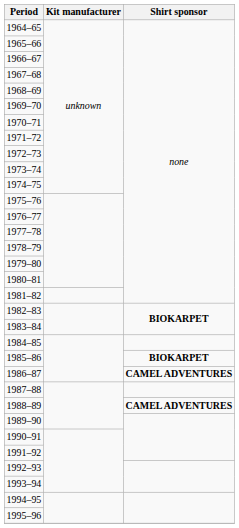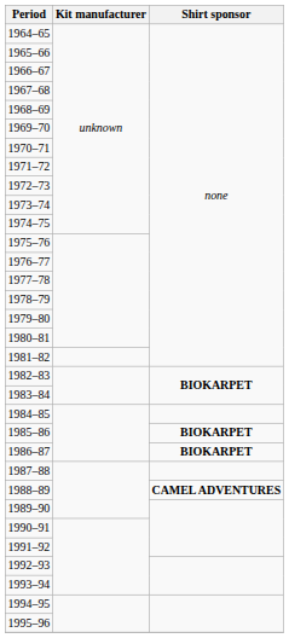1986–87 | Shirt sponsor: CAMEL ADVENTURES -> BIOKARPET
